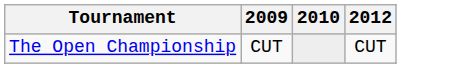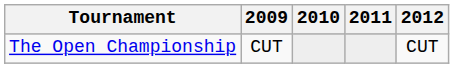+ column: 2011
